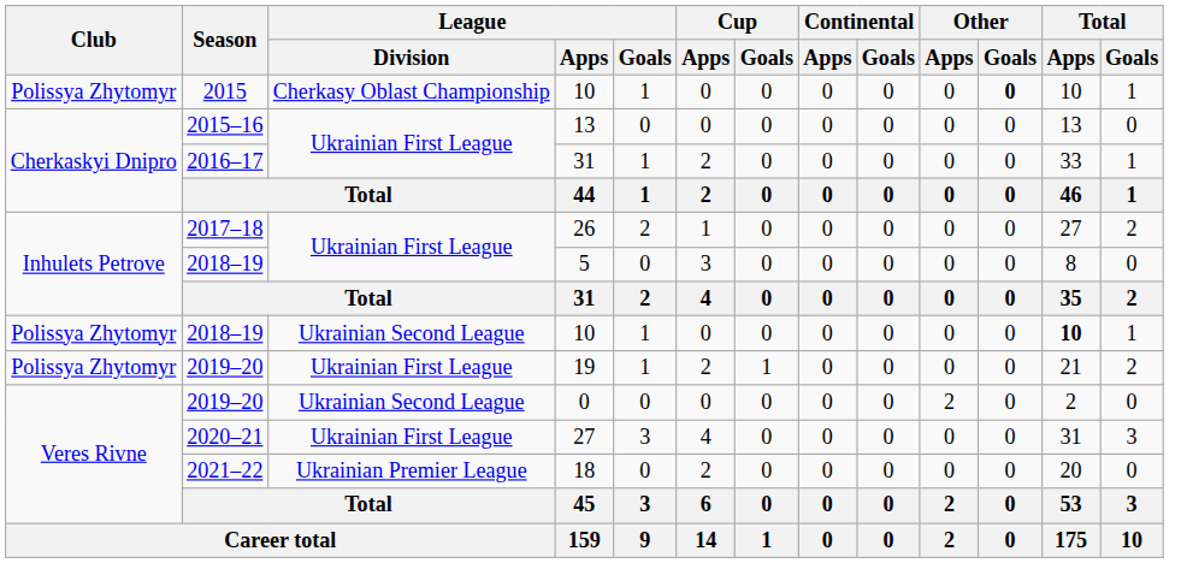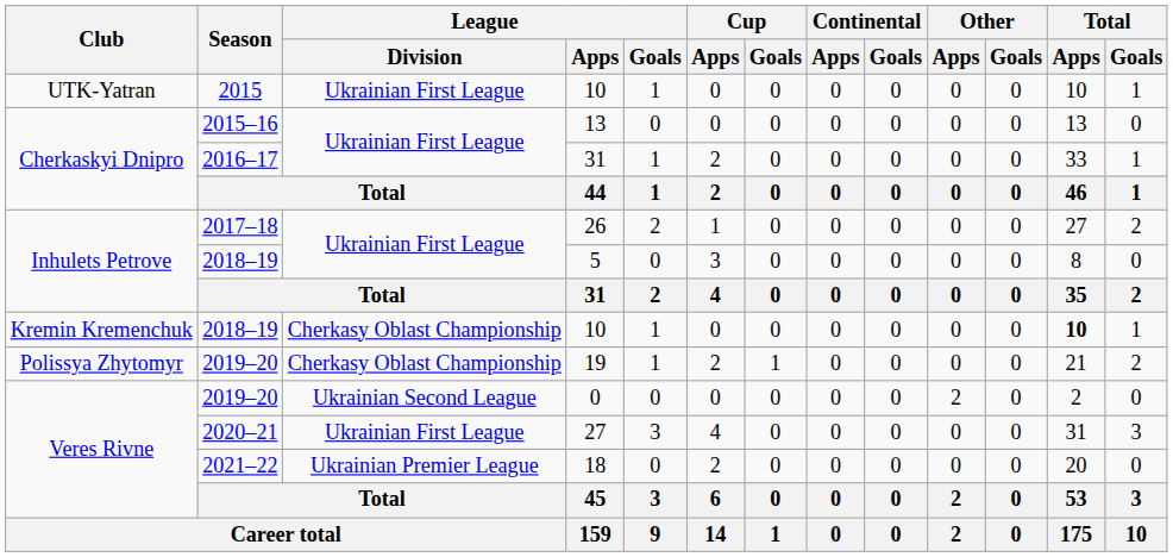2015 / 10 | Club: Polissya Zhytomyr -> UTK-Yatran
2015 / 10 | League / Division: Cherkasy Oblast Championship -> Ukrainian First League
2015 / 10 | Other / Goals: bold -> normal
2018–19 / 10 | Club: Polissya Zhytomyr -> Kremin Kremenchuk
2018–19 / 10 | League / Division: Ukrainian Second League -> Cherkasy Oblast Championship
19 | League / Division: Ukrainian First League -> Cherkasy Oblast Championship
